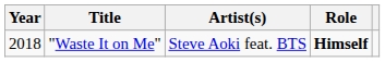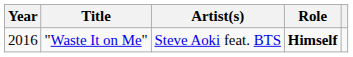"Waste It on Me" | Year: 2018 -> 2016
